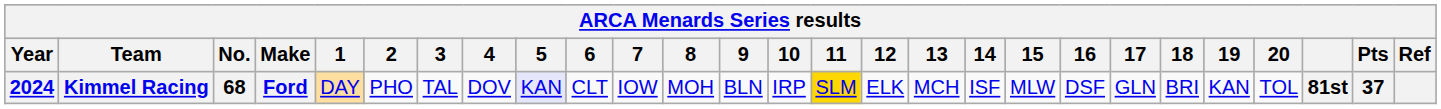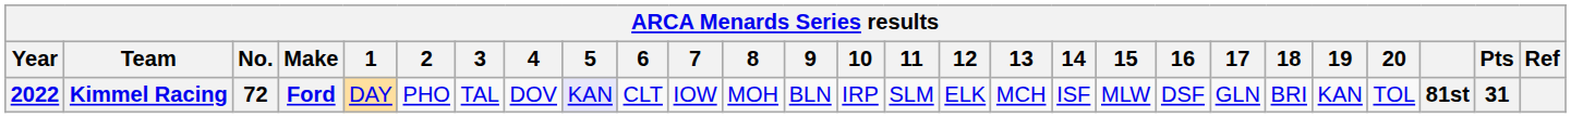Kimmel Racing | Year: 2024 -> 2022
Kimmel Racing | No.: 68 -> 72
Kimmel Racing | 11: gold background -> no background
Kimmel Racing | Pts: 37 -> 31
